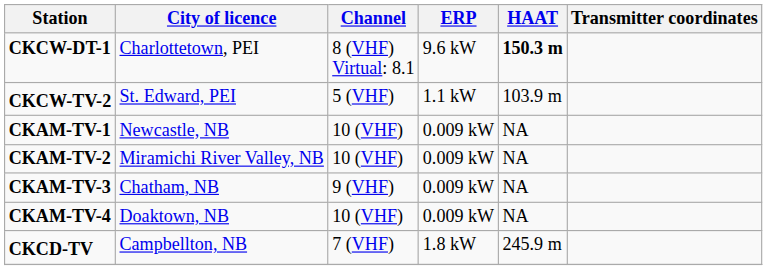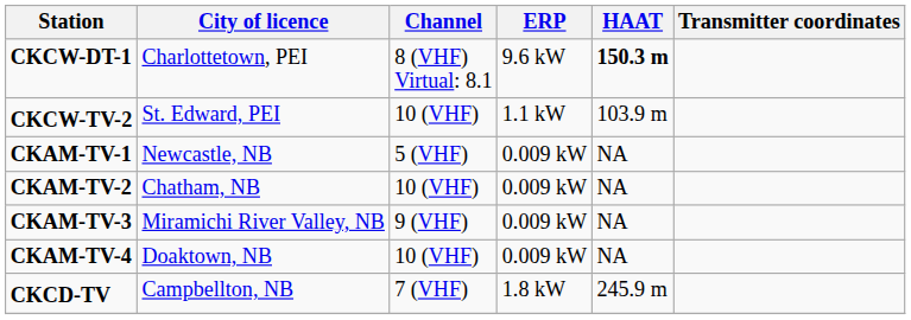CKCW-TV-2 | Channel: 5 (VHF) -> 10 (VHF)
CKAM-TV-1 | Channel: 10 (VHF) -> 5 (VHF)
CKAM-TV-2 | City of licence: Miramichi River Valley, NB -> Chatham, NB
CKAM-TV-3 | City of licence: Chatham, NB -> Miramichi River Valley, NB
